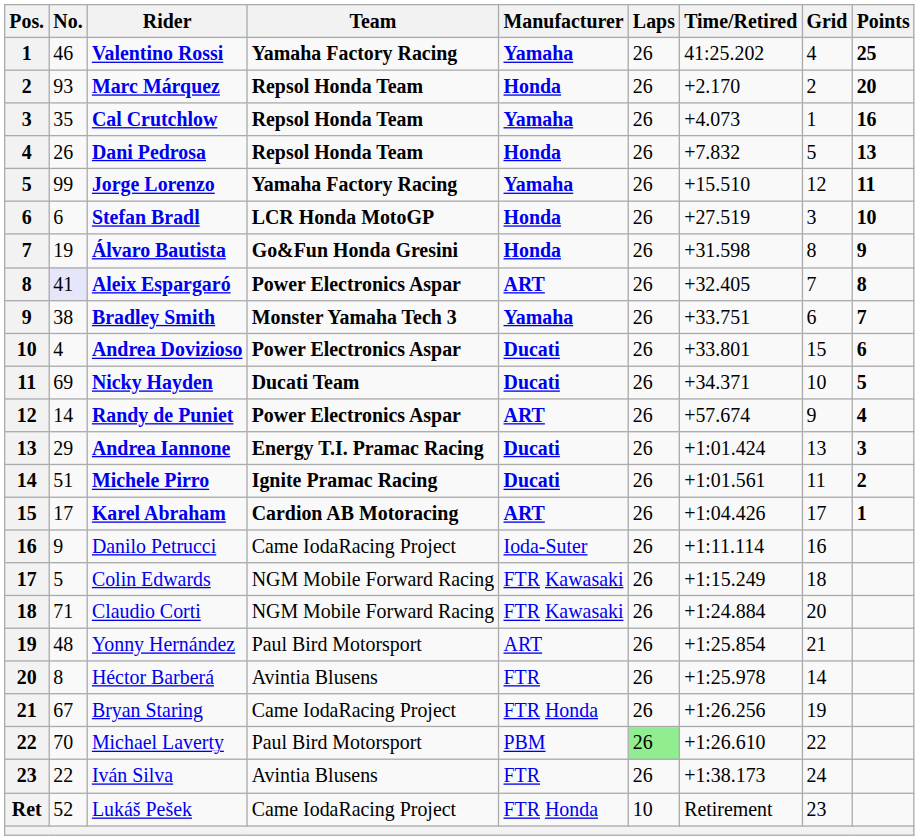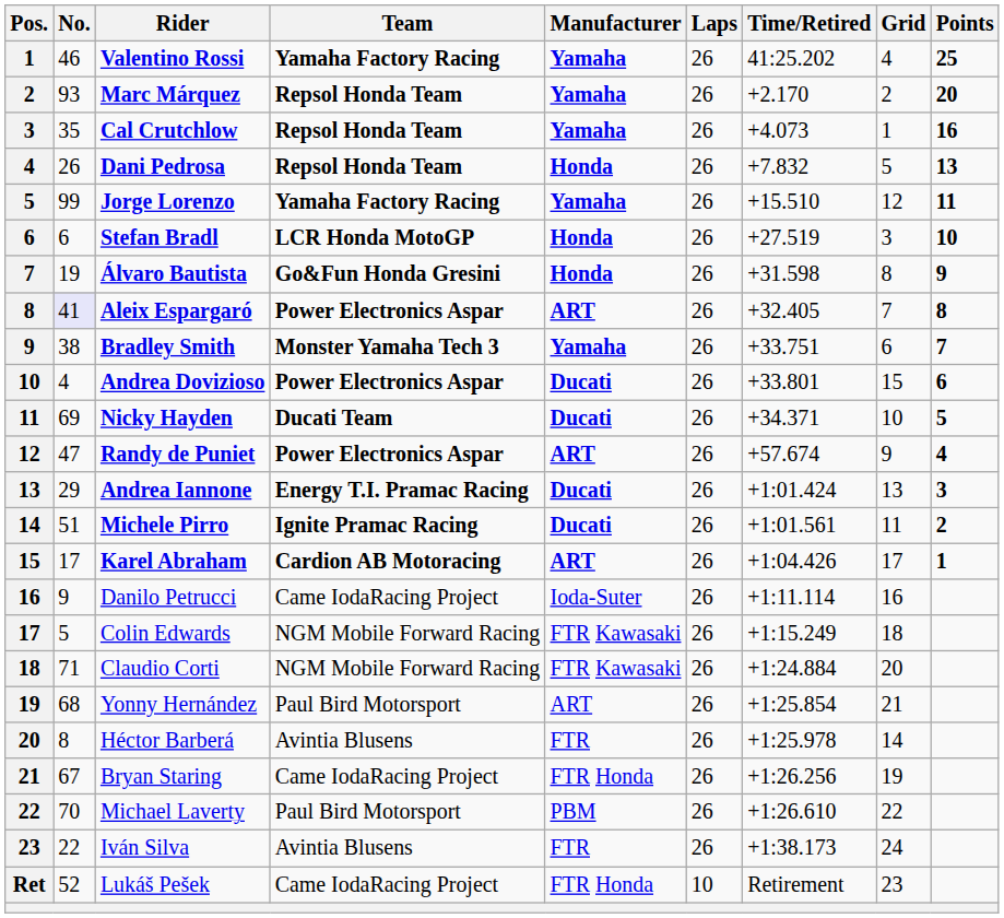Marc Márquez | Manufacturer: Honda -> Yamaha
Randy de Puniet | No.: 14 -> 47
Yonny Hernández | No.: 48 -> 68
Michael Laverty | Laps: lightgreen background -> no background
